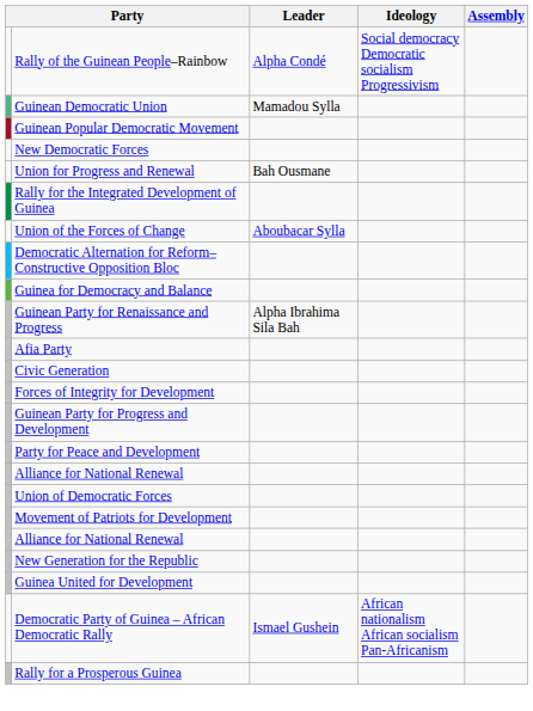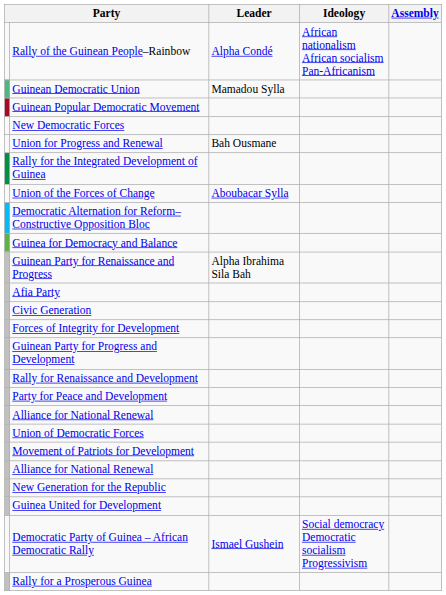Rally of the Guinean People–Rainbow | Ideology: Social democracy Democratic socialism Progressivism -> African nationalism African socialism Pan-Africanism
+ row: Rally for Renaissance and Development
Democratic Party of Guinea – African Democratic Rally | Ideology: African nationalism African socialism Pan-Africanism -> Social democracy Democratic socialism Progressivism
